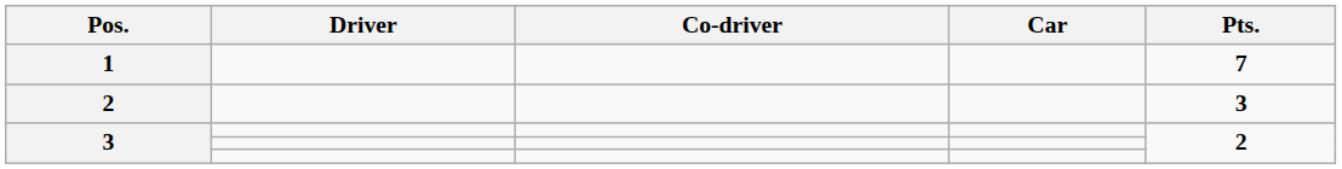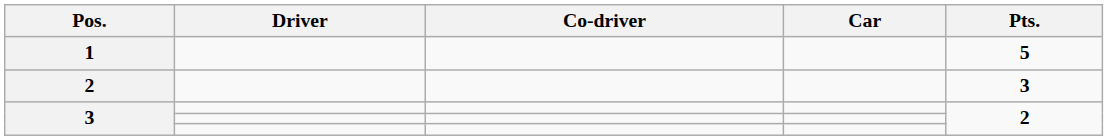1 | Pts.: 7 -> 5
